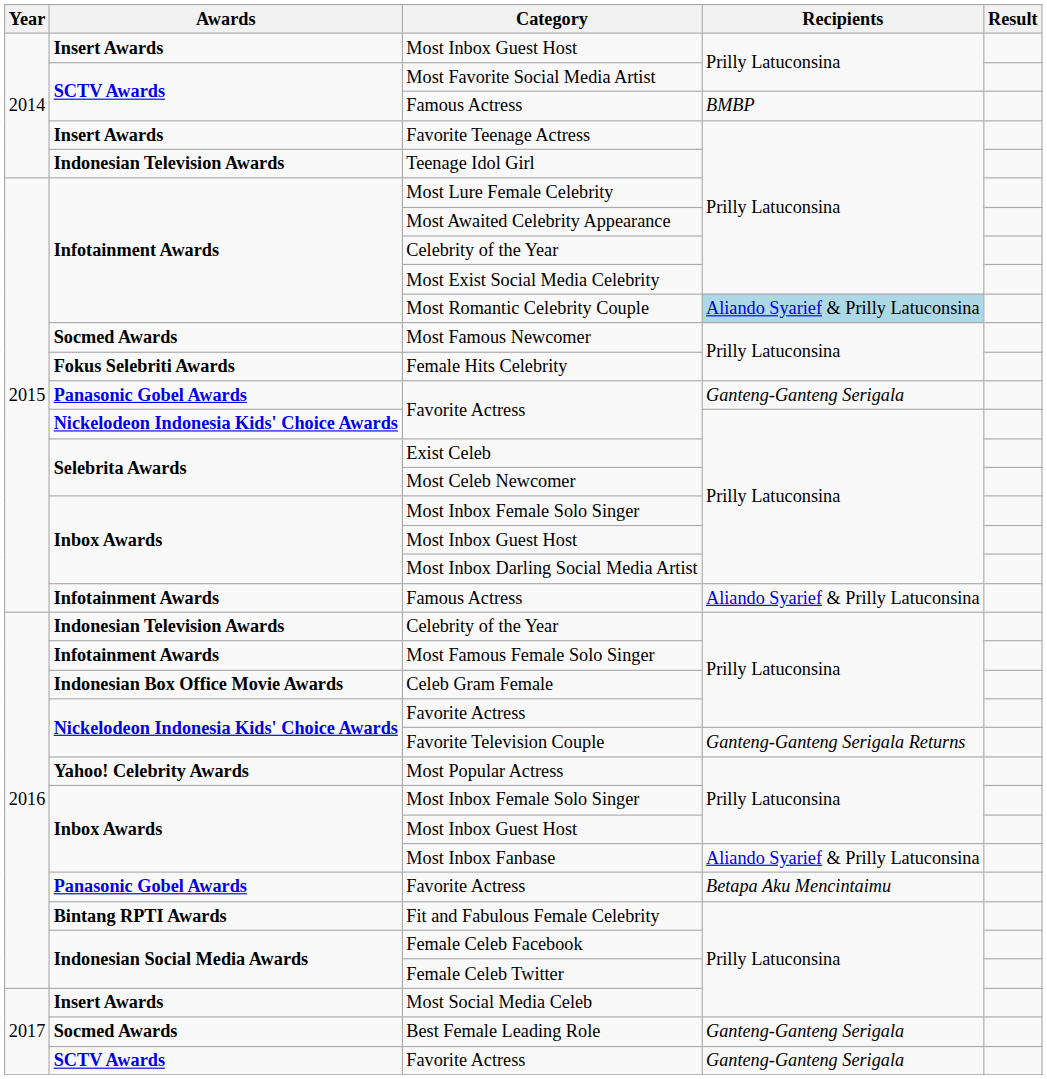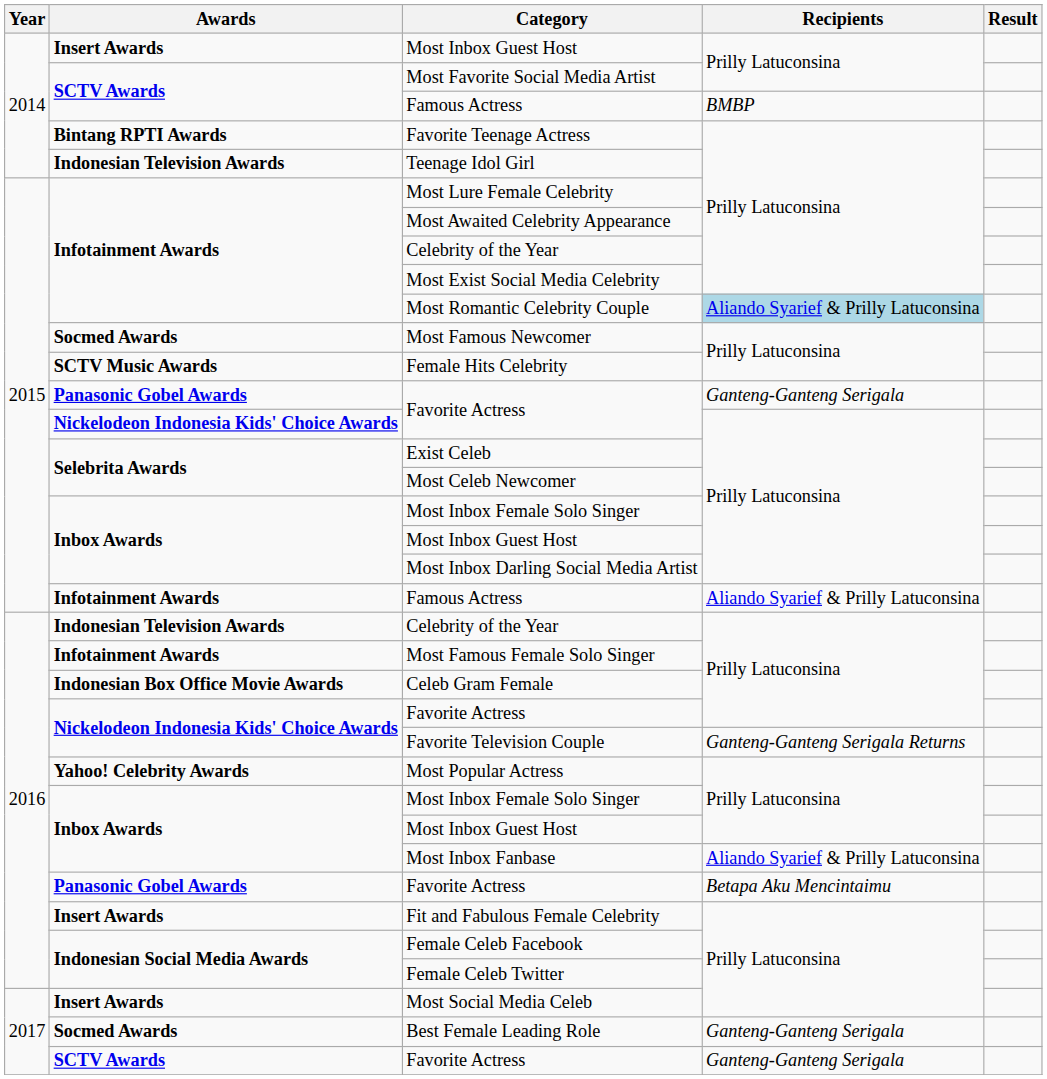Favorite Teenage Actress | Awards: Insert Awards -> Bintang RPTI Awards
Female Hits Celebrity | Awards: Fokus Selebriti Awards -> SCTV Music Awards
Fit and Fabulous Female Celebrity | Awards: Bintang RPTI Awards -> Insert Awards
